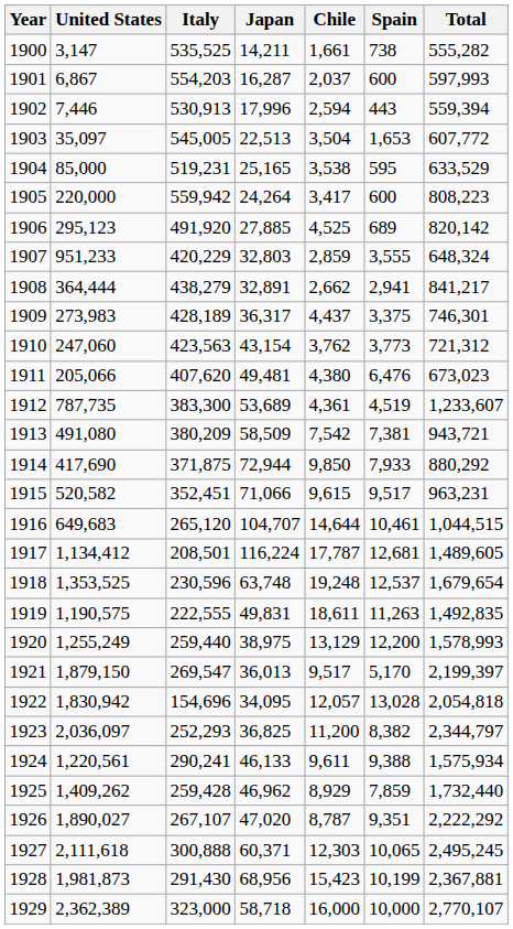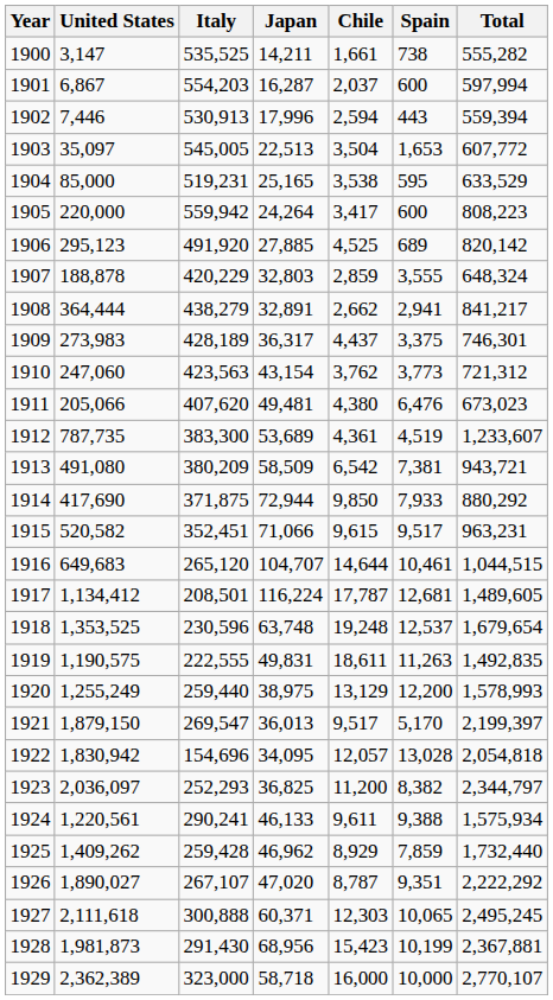1901 | Total: 597,993 -> 597,994
1907 | United States: 951,233 -> 188,878
1913 | Chile: 7,542 -> 6,542
